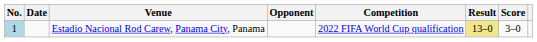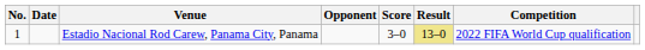columns swapped: Score <-> Competition
Estadio Nacional Rod Carew, Panama City, Panama | No.: lightblue background -> no background
